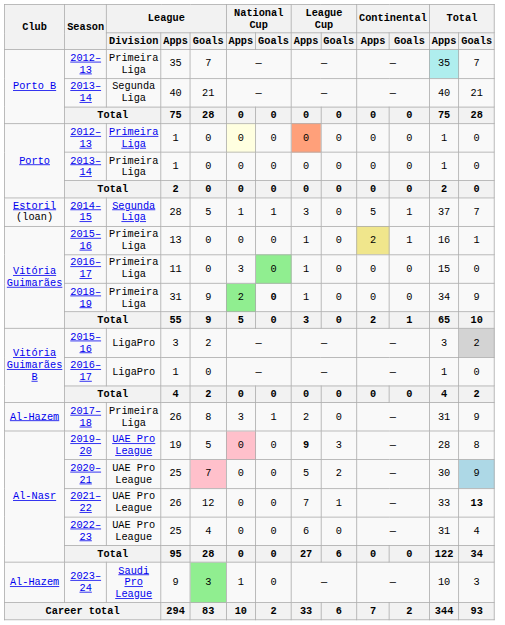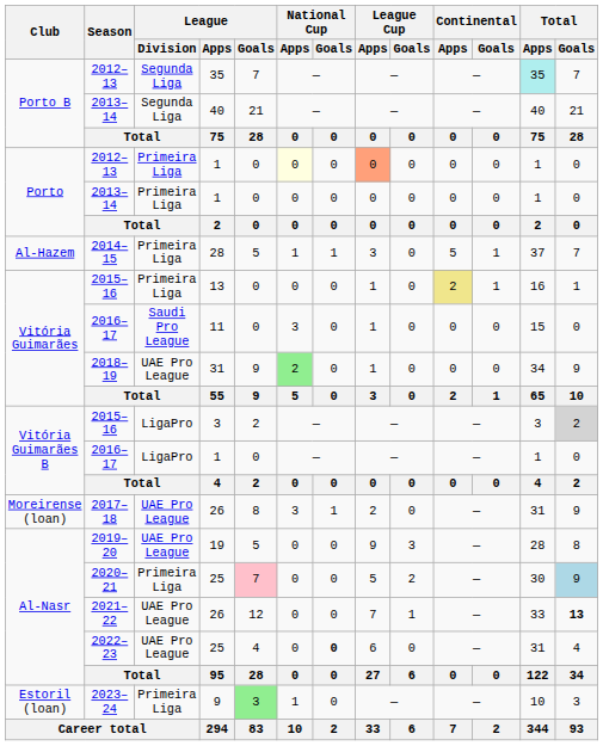2012–13 / 35 | League / Division: Primeira Liga -> Segunda Liga
2014–15 | Club: Estoril (loan) -> Al-Hazem
2014–15 | League / Division: Segunda Liga -> Primeira Liga
2016–17 / 11 | League / Division: Primeira Liga -> Saudi Pro League
2016–17 / 11 | National Cup / Goals: lightgreen background -> no background
2018–19 | League / Division: Primeira Liga -> UAE Pro League
2018–19 | National Cup / Goals: bold -> normal
2017–18 | Club: Al-Hazem -> Moreirense (loan)
2017–18 | League / Division: Primeira Liga -> UAE Pro League
2019–20 | National Cup / Apps: pink background -> no background
2019–20 | League Cup / Apps: bold -> normal
2020–21 | League / Division: UAE Pro League -> Primeira Liga
2022–23 | National Cup / Goals: normal -> bold
2023–24 | Club: Al-Hazem -> Estoril (loan)
2023–24 | League / Division: Saudi Pro League -> Primeira Liga
